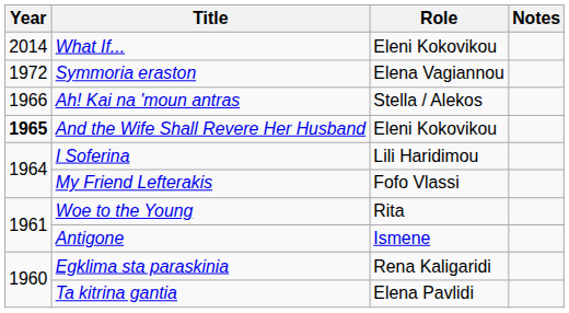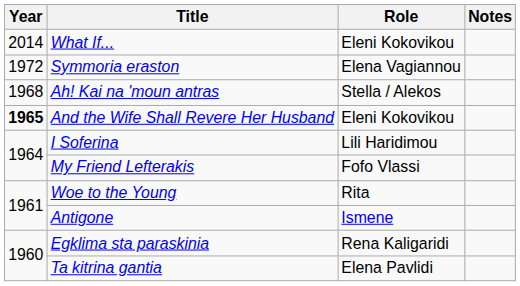Ah! Kai na 'moun antras | Year: 1966 -> 1968
